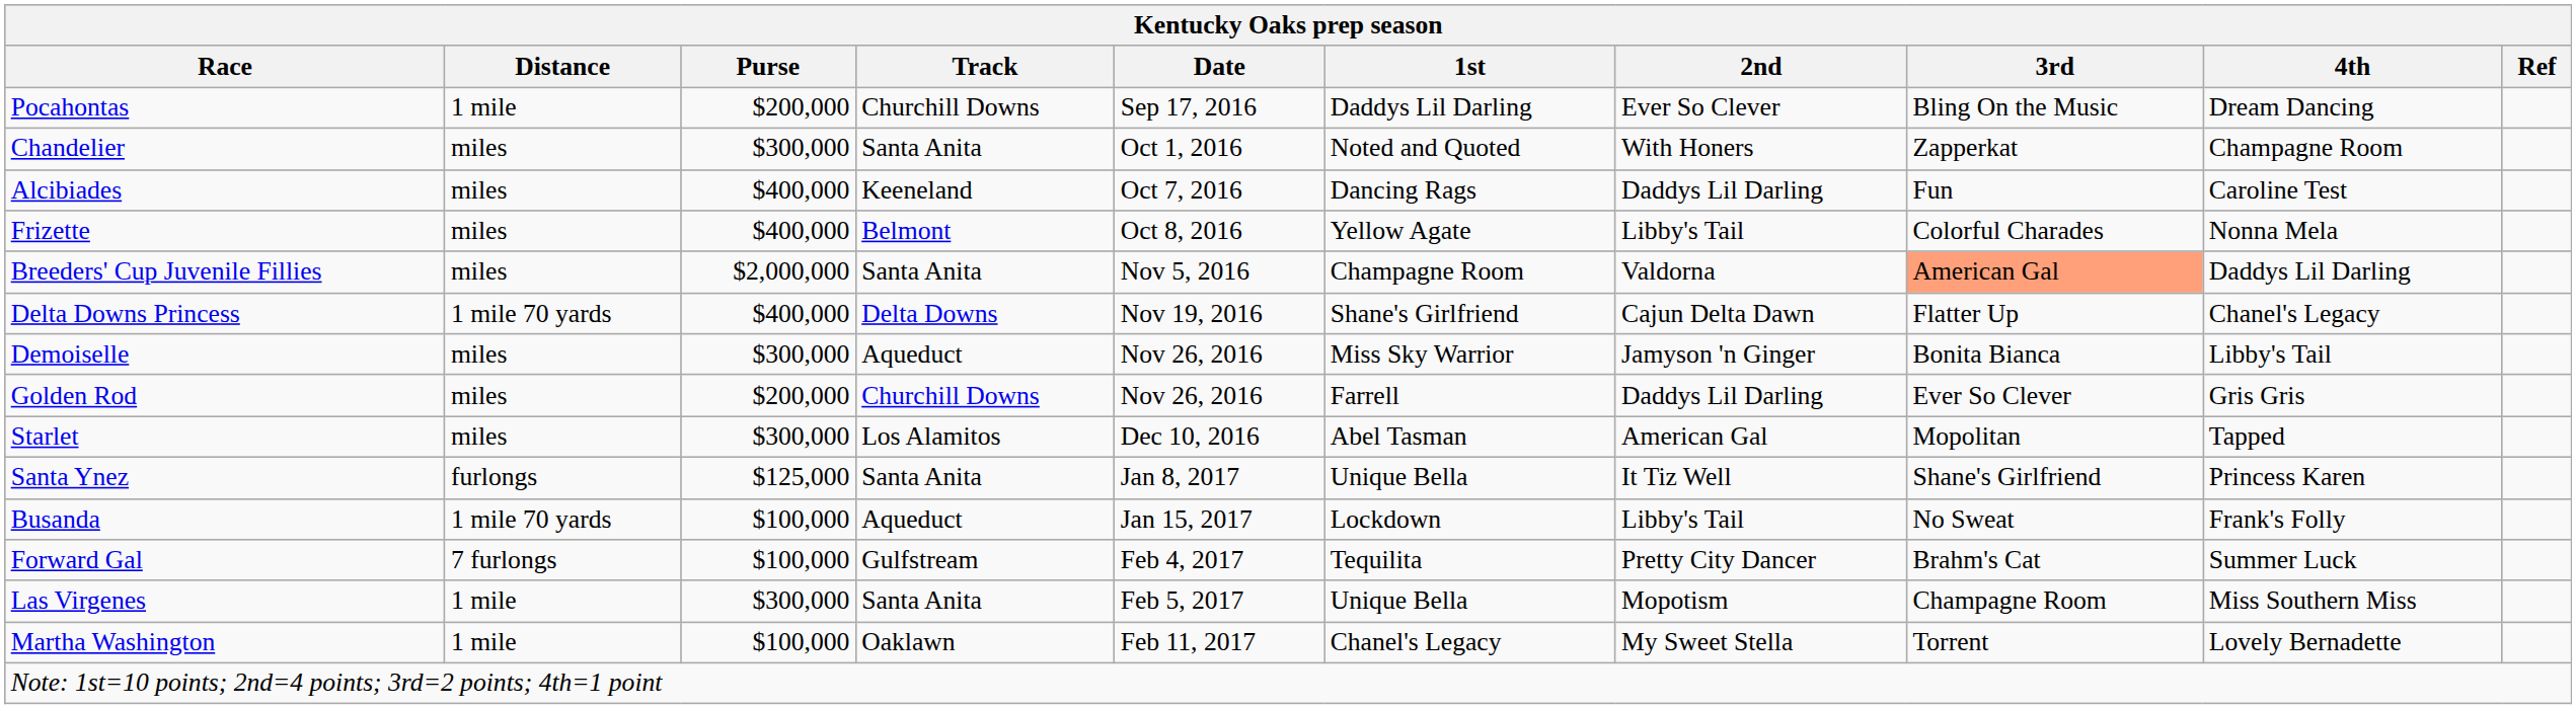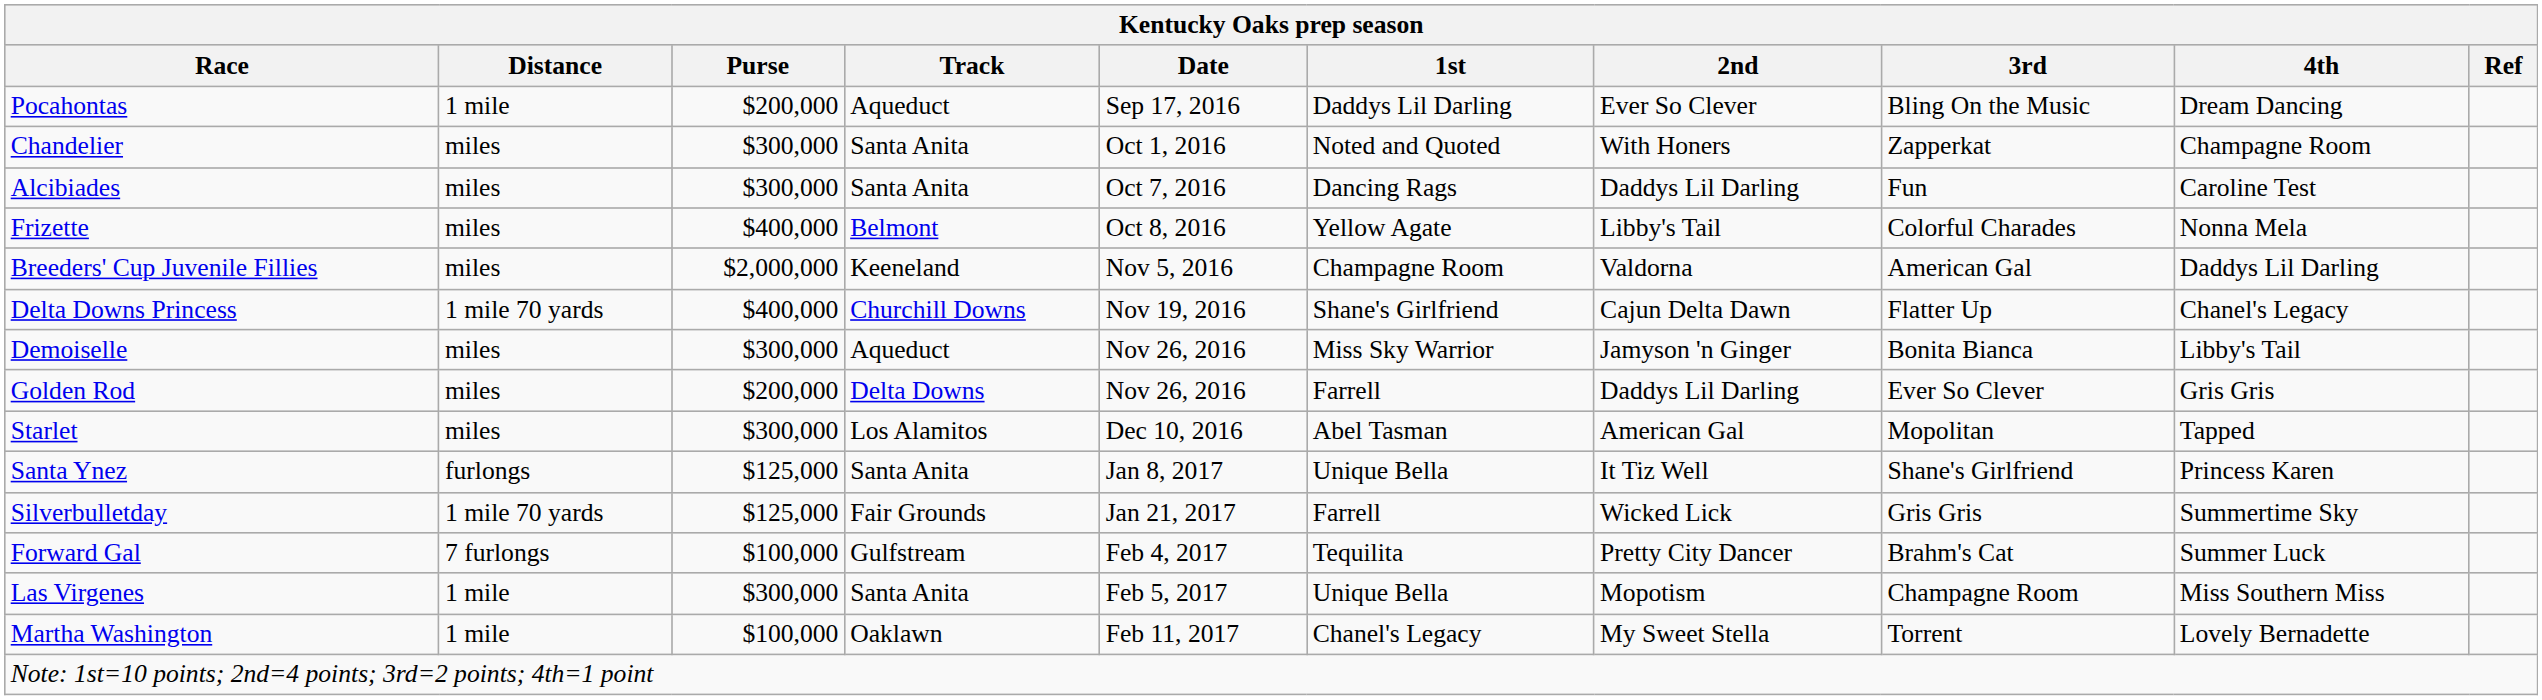Pocahontas | Track: Churchill Downs -> Aqueduct
Alcibiades | Purse: $400,000 -> $300,000
Alcibiades | Track: Keeneland -> Santa Anita
Breeders' Cup Juvenile Fillies | Track: Santa Anita -> Keeneland
Breeders' Cup Juvenile Fillies | 3rd: lightsalmon background -> no background
Delta Downs Princess | Track: Delta Downs -> Churchill Downs
Golden Rod | Track: Churchill Downs -> Delta Downs
- row: Busanda | 1 mile 70 yards | $100,000 | Aqueduct | Jan 15, 2017 | Lockdown | Libby's Tail | No Sweat | Frank's Folly
+ row: Silverbulletday | 1 mile 70 yards | $125,000 | Fair Grounds | Jan 21, 2017 | Farrell | Wicked Lick | Gris Gris | Summertime Sky
